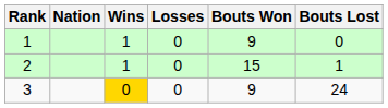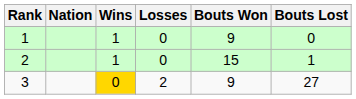3 | Losses: 0 -> 2
3 | Bouts Lost: 24 -> 27
